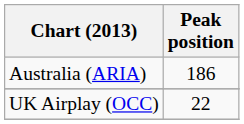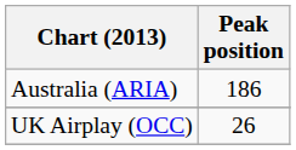UK Airplay (OCC) | Peak position: 22 -> 26
